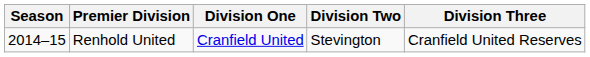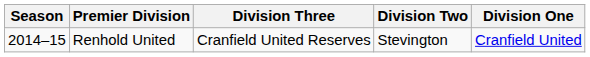columns swapped: Division One <-> Division Three
